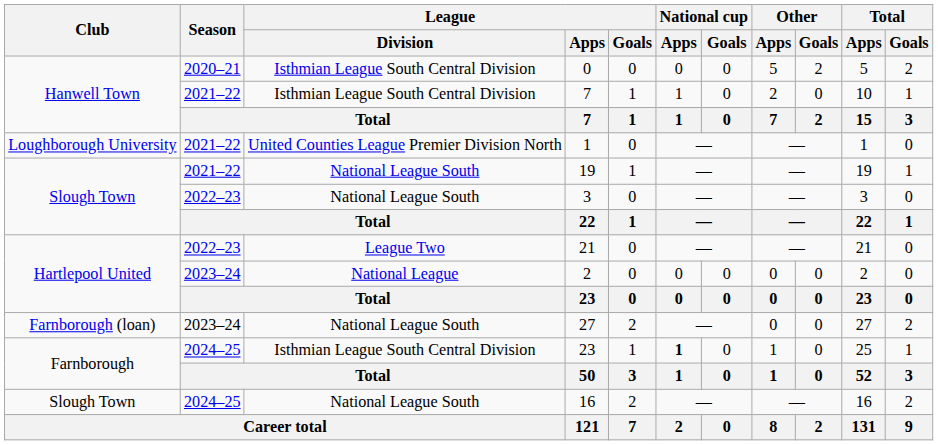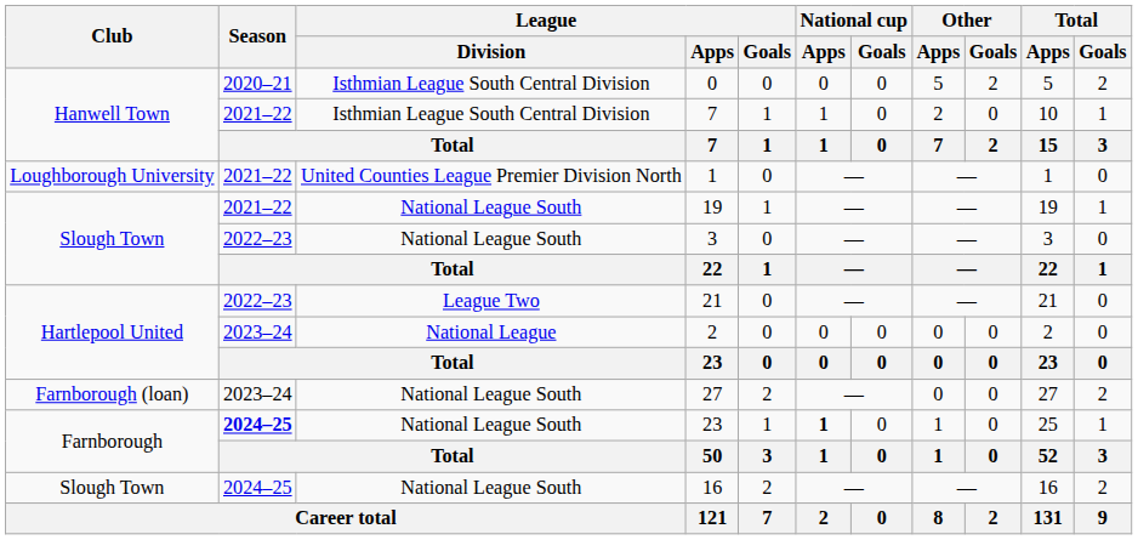Farnborough / 23 | Season: normal -> bold
Farnborough / 23 | League / Division: Isthmian League South Central Division -> National League South
